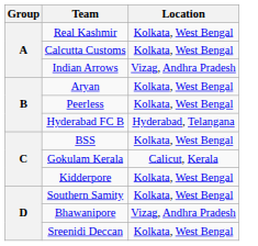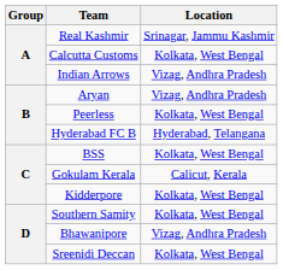Real Kashmir | Location: Kolkata, West Bengal -> Srinagar, Jammu Kashmir
Aryan | Location: Kolkata, West Bengal -> Vizag, Andhra Pradesh
